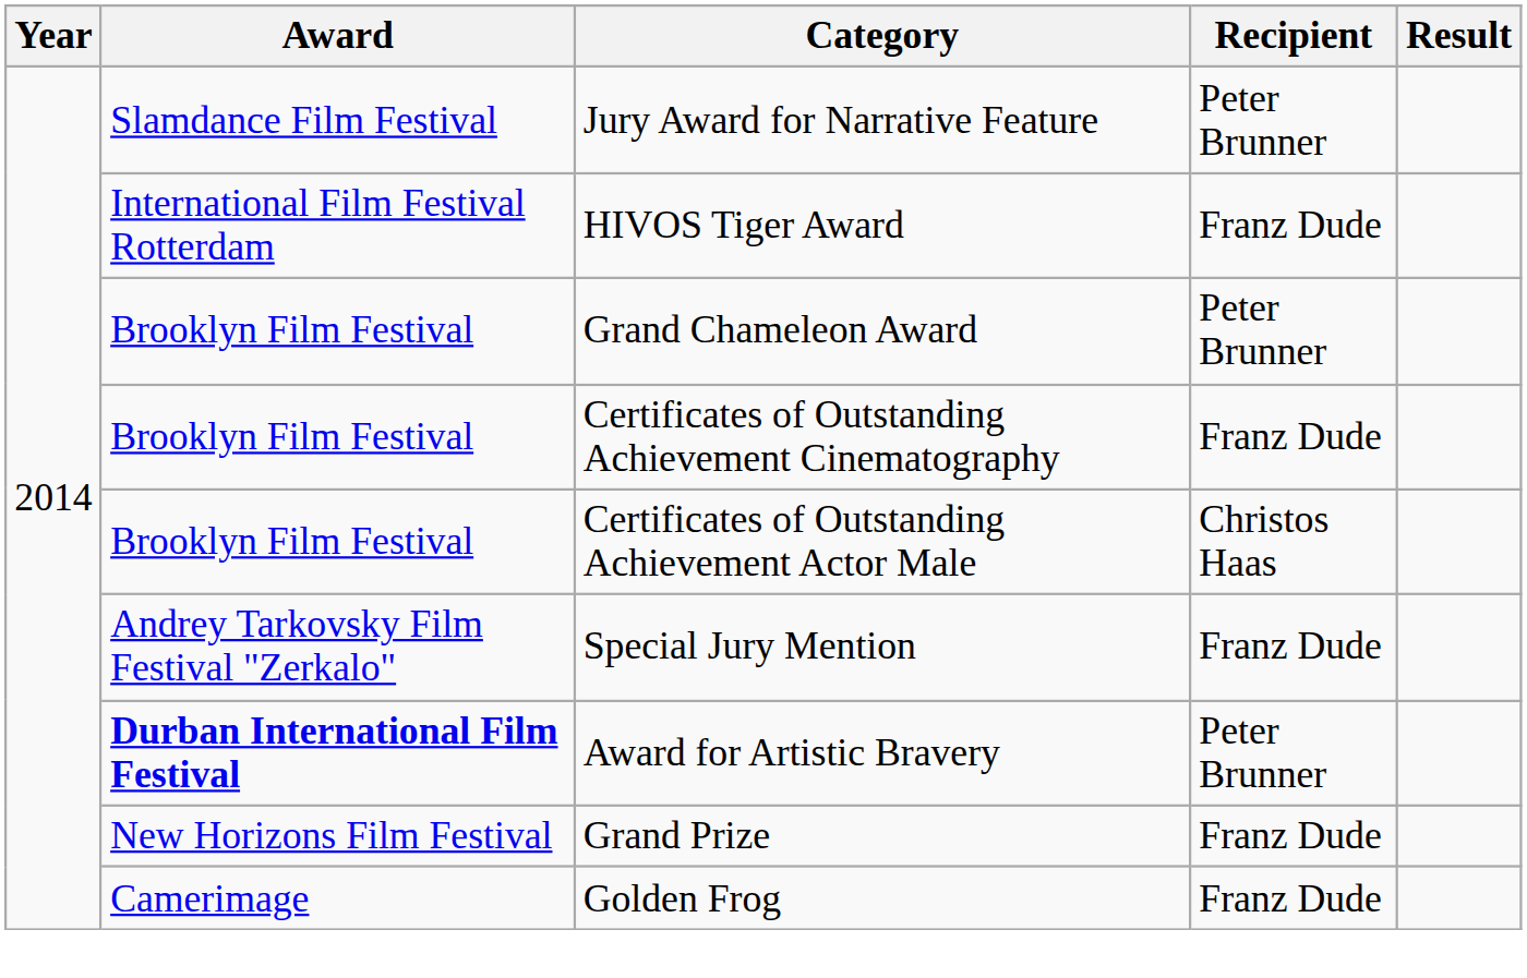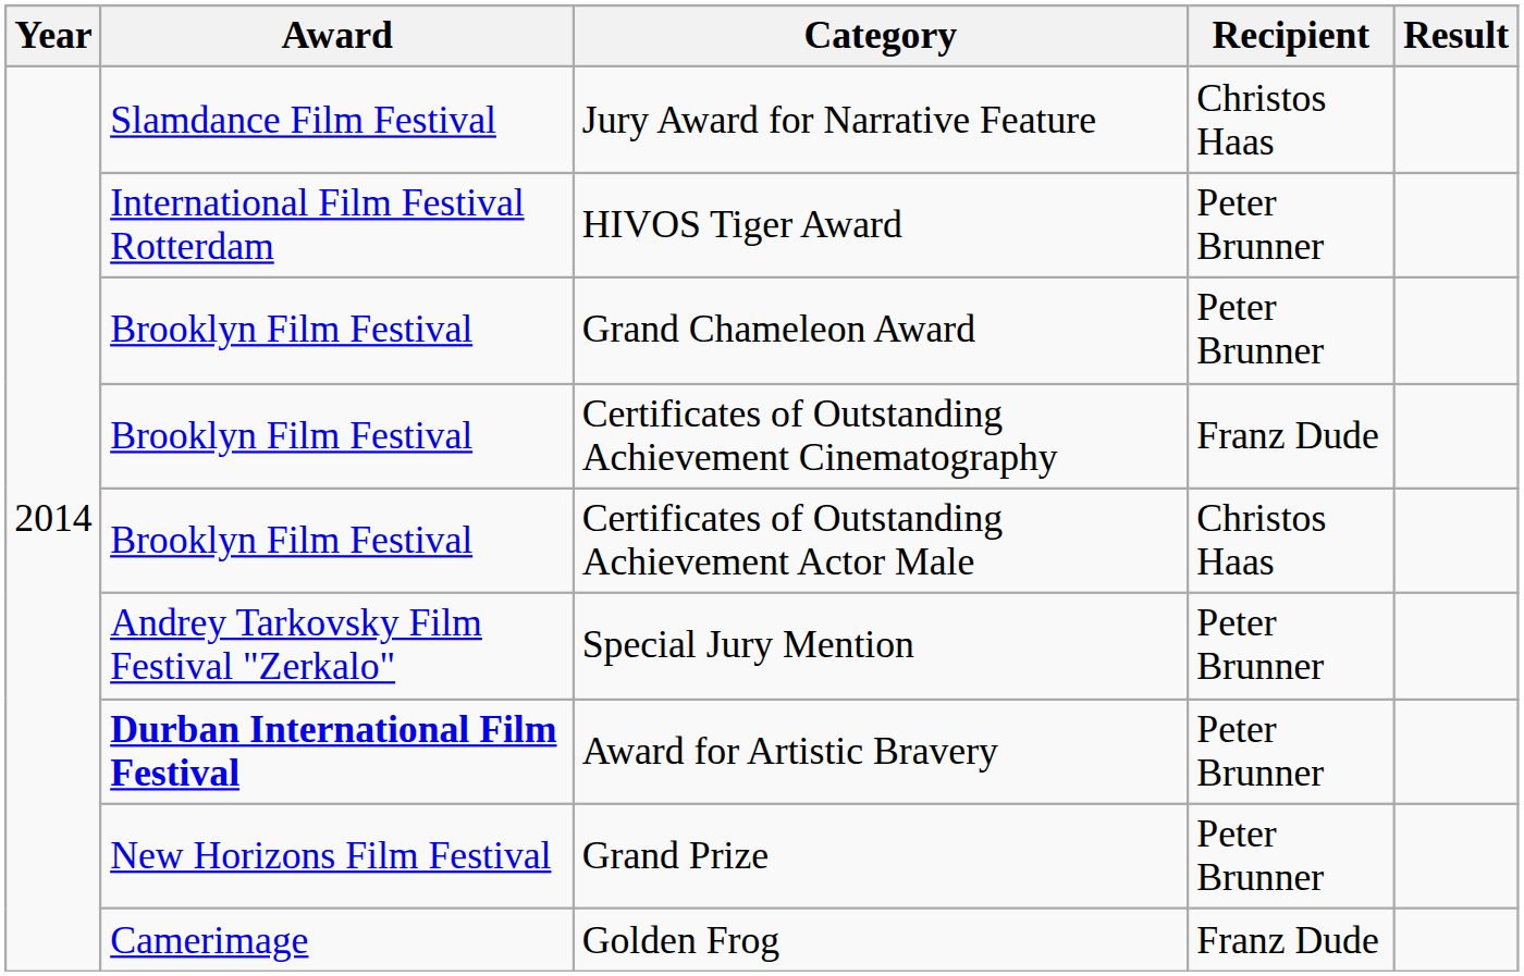Jury Award for Narrative Feature | Recipient: Peter Brunner -> Christos Haas
HIVOS Tiger Award | Recipient: Franz Dude -> Peter Brunner
Special Jury Mention | Recipient: Franz Dude -> Peter Brunner
Grand Prize | Recipient: Franz Dude -> Peter Brunner
